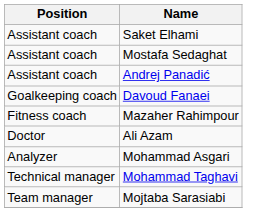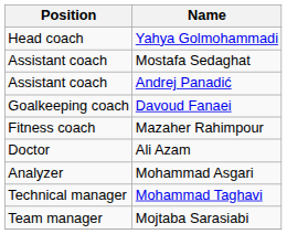+ row: Head coach | Yahya Golmohammadi
- row: Assistant coach | Saket Elhami
